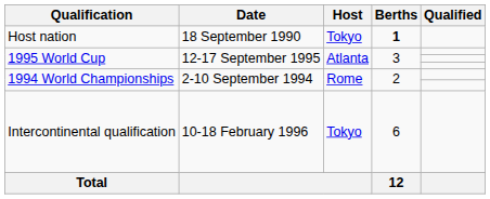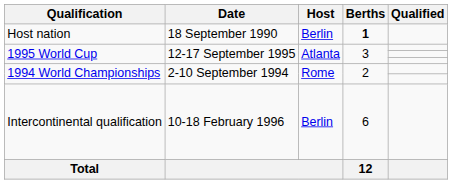Host nation | Host: Tokyo -> Berlin
Intercontinental qualification | Host: Tokyo -> Berlin
